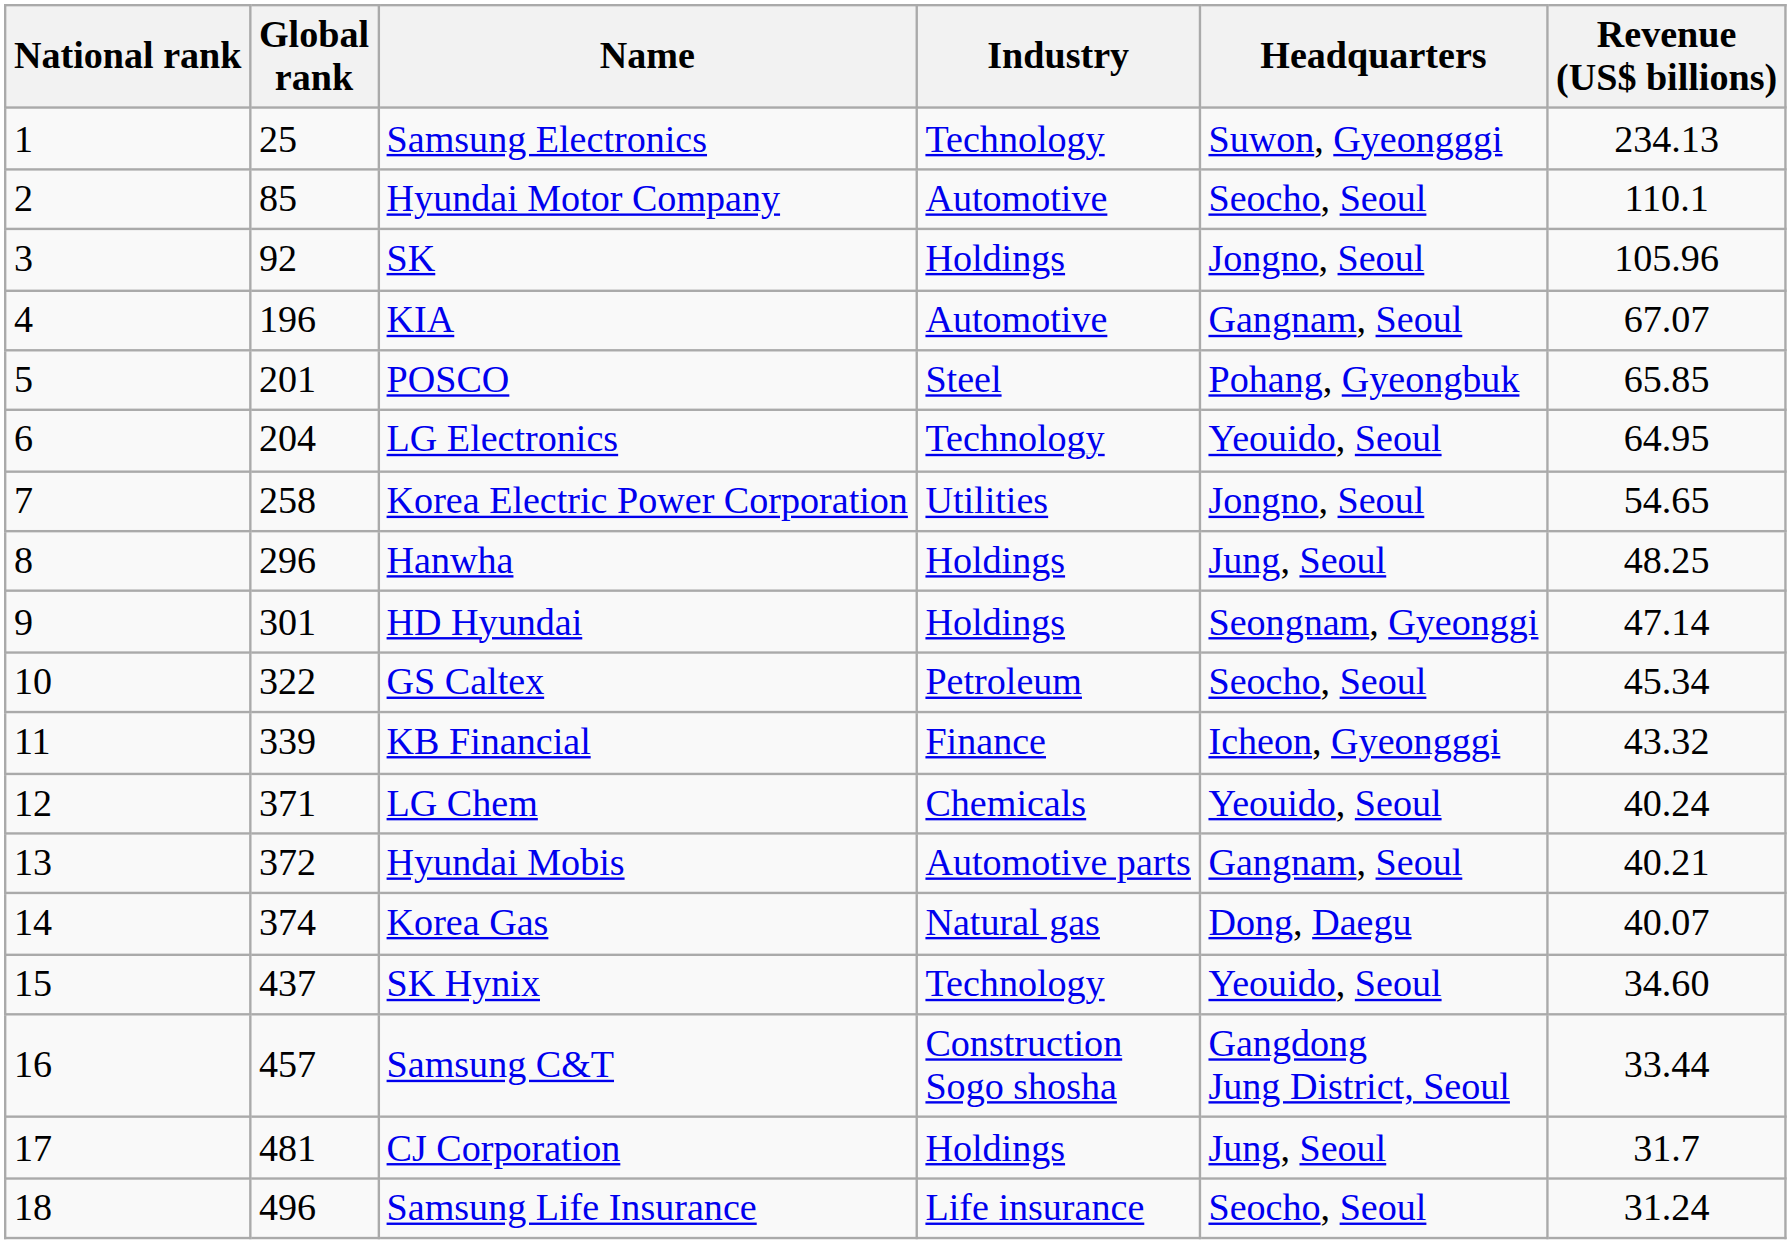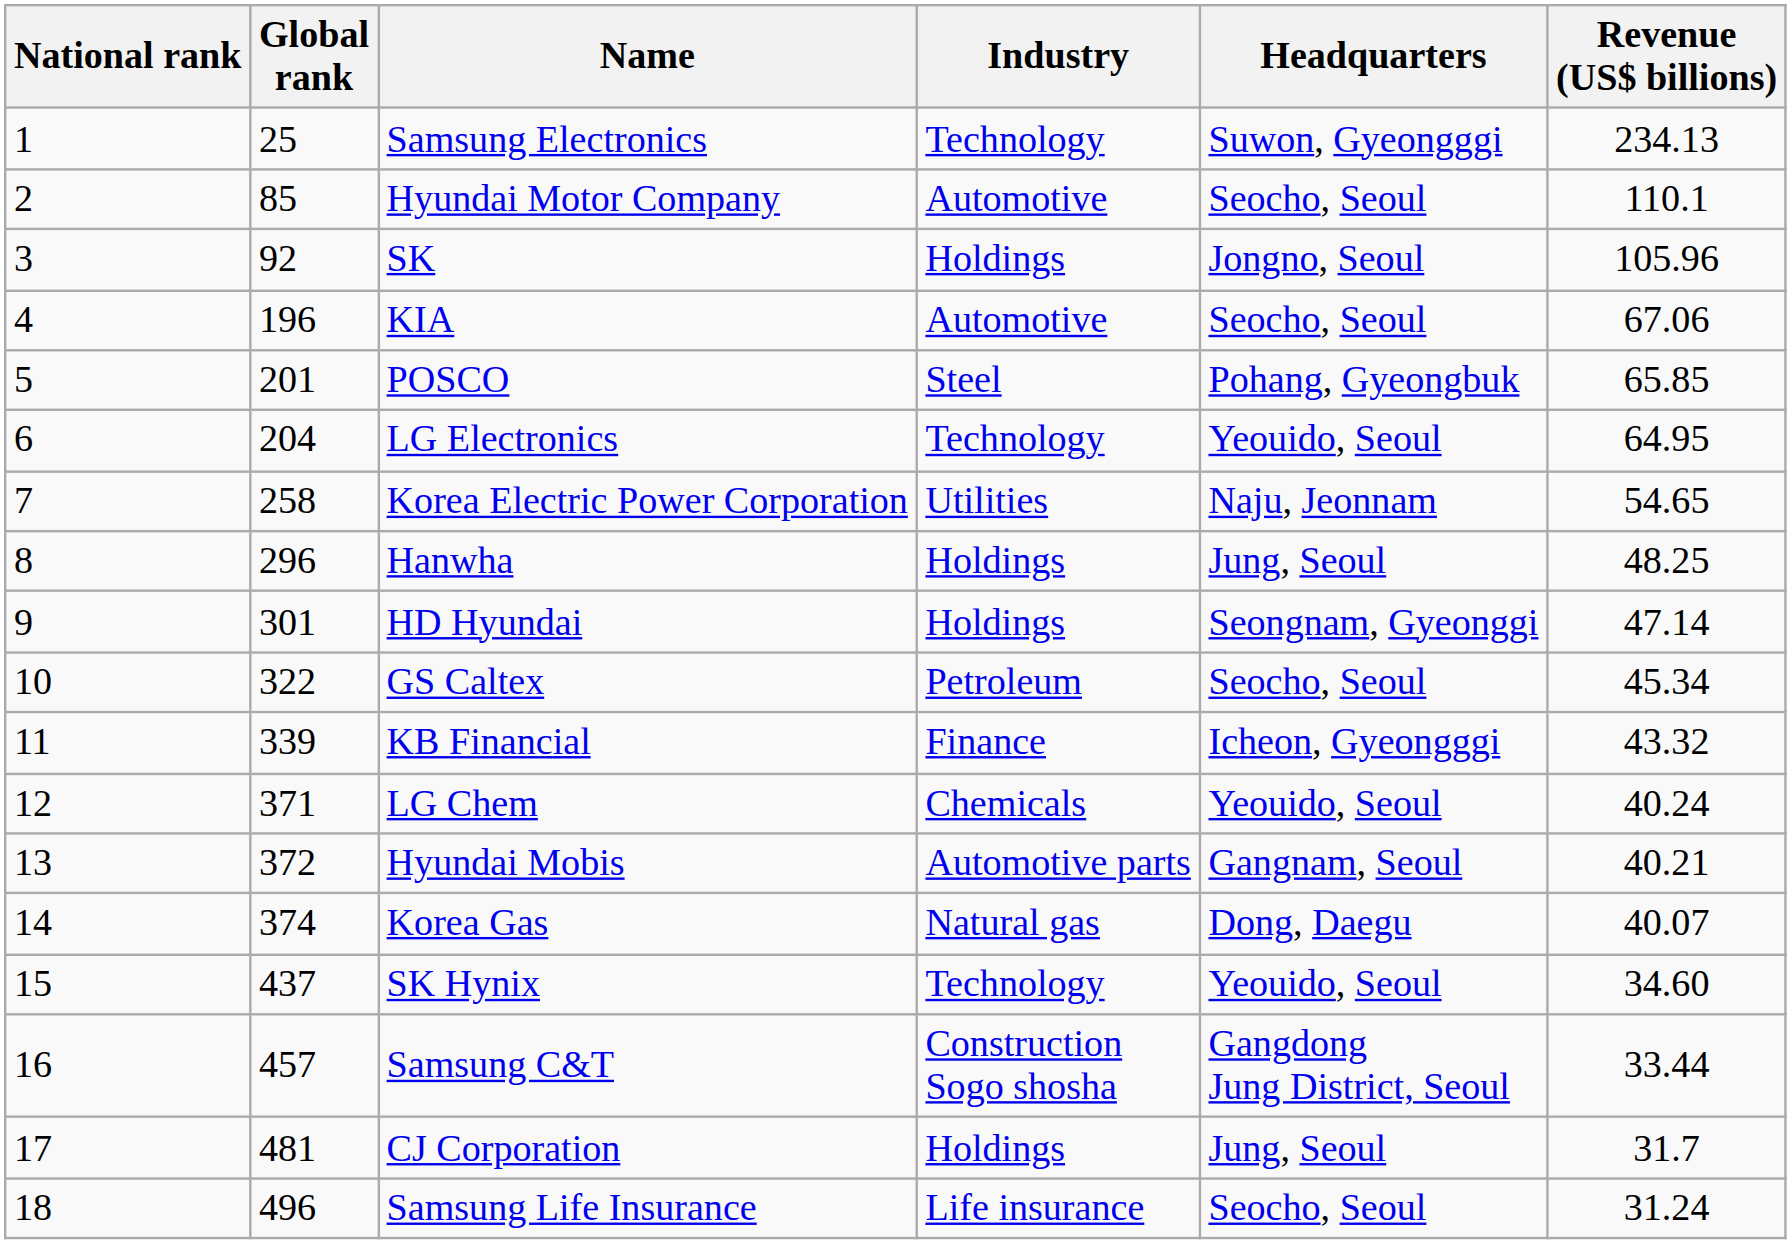KIA | Headquarters: Gangnam, Seoul -> Seocho, Seoul
KIA | Revenue (US$ billions): 67.07 -> 67.06
Korea Electric Power Corporation | Headquarters: Jongno, Seoul -> Naju, Jeonnam
